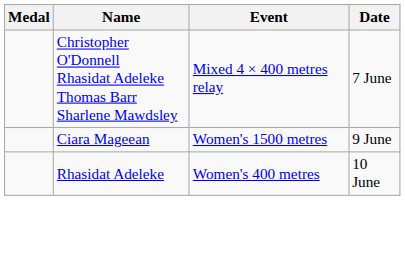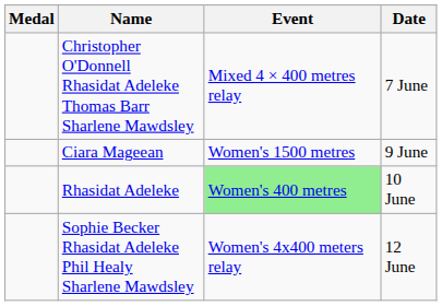Rhasidat Adeleke | Event: no background -> lightgreen background
+ row: Sophie Becker Rhasidat Adeleke Phil Healy Sharlene Mawdsley | Women's 4x400 meters relay | 12 June
